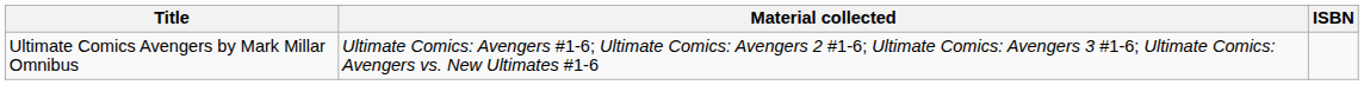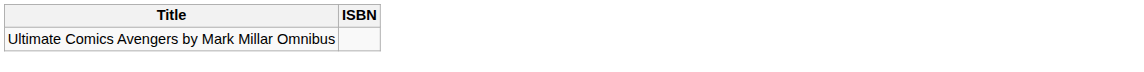- column: Material collected | Ultimate Comics: Avengers #1-6; Ultimate Comics: Avengers 2 #1-6; Ultimate Comics: Avengers 3 #1-6; Ultimate Comics: Avengers vs. New Ultimates #1-6
